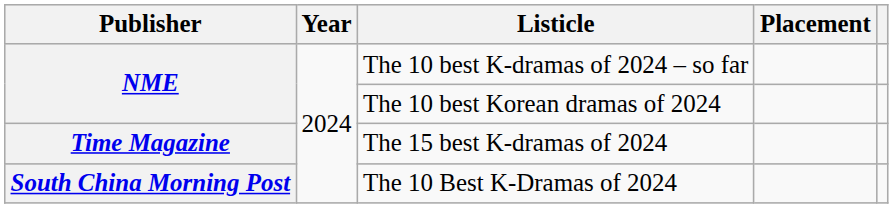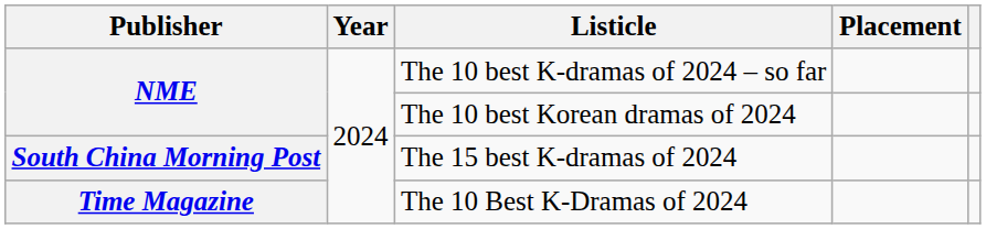The 15 best K-dramas of 2024 | Publisher: Time Magazine -> South China Morning Post
The 10 Best K-Dramas of 2024 | Publisher: South China Morning Post -> Time Magazine
